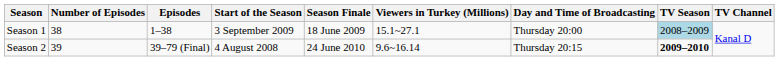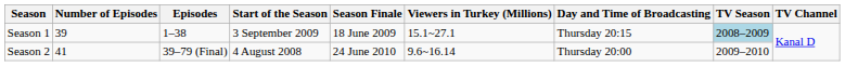Season 1 | Number of Episodes: 38 -> 39
Season 1 | Day and Time of Broadcasting: Thursday 20:00 -> Thursday 20:15
Season 2 | Number of Episodes: 39 -> 41
Season 2 | Day and Time of Broadcasting: Thursday 20:15 -> Thursday 20:00
Season 2 | TV Season: bold -> normal
